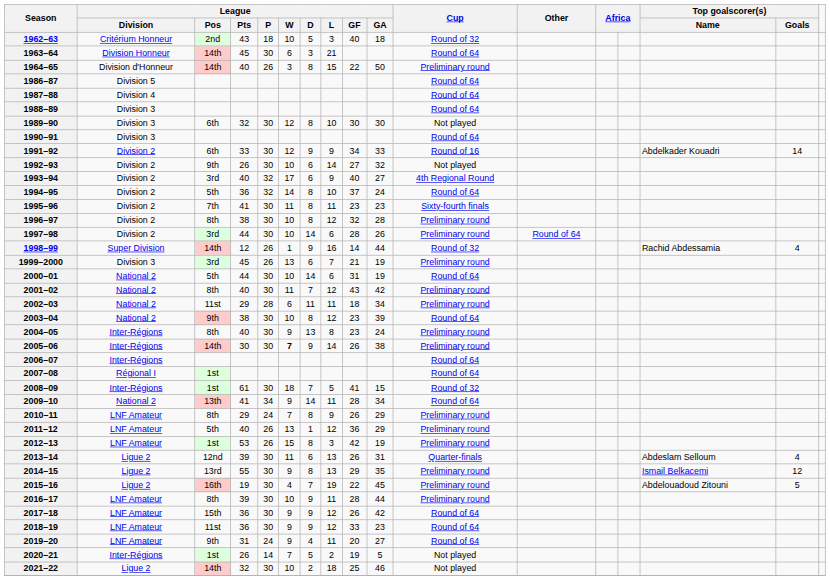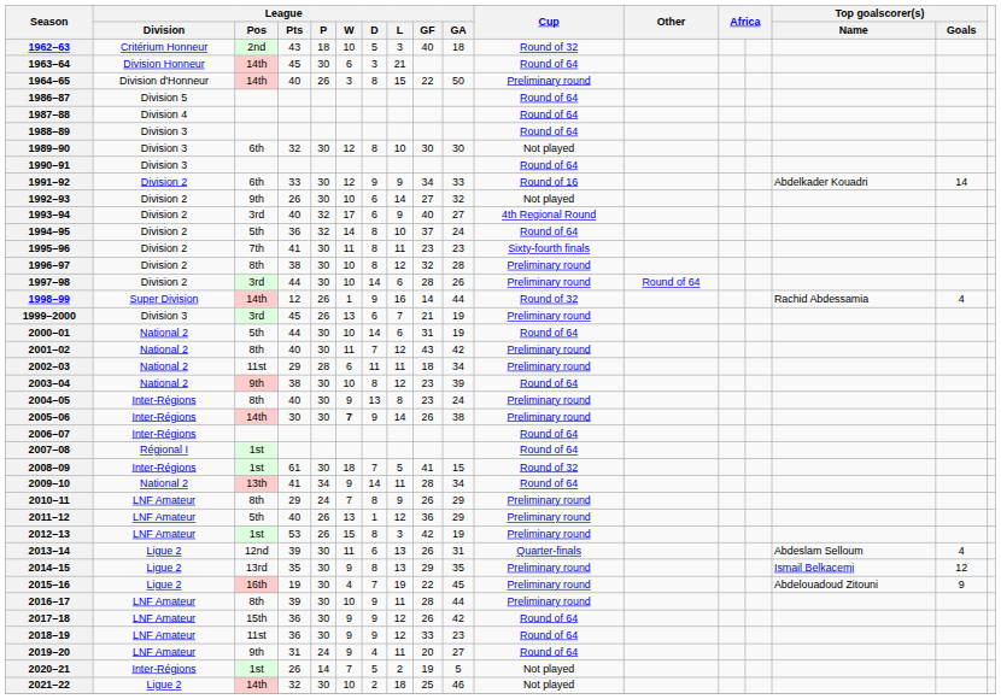2014–15 | League / Pts: 55 -> 35
2015–16 | Top goalscorer(s) / Goals: 5 -> 9
